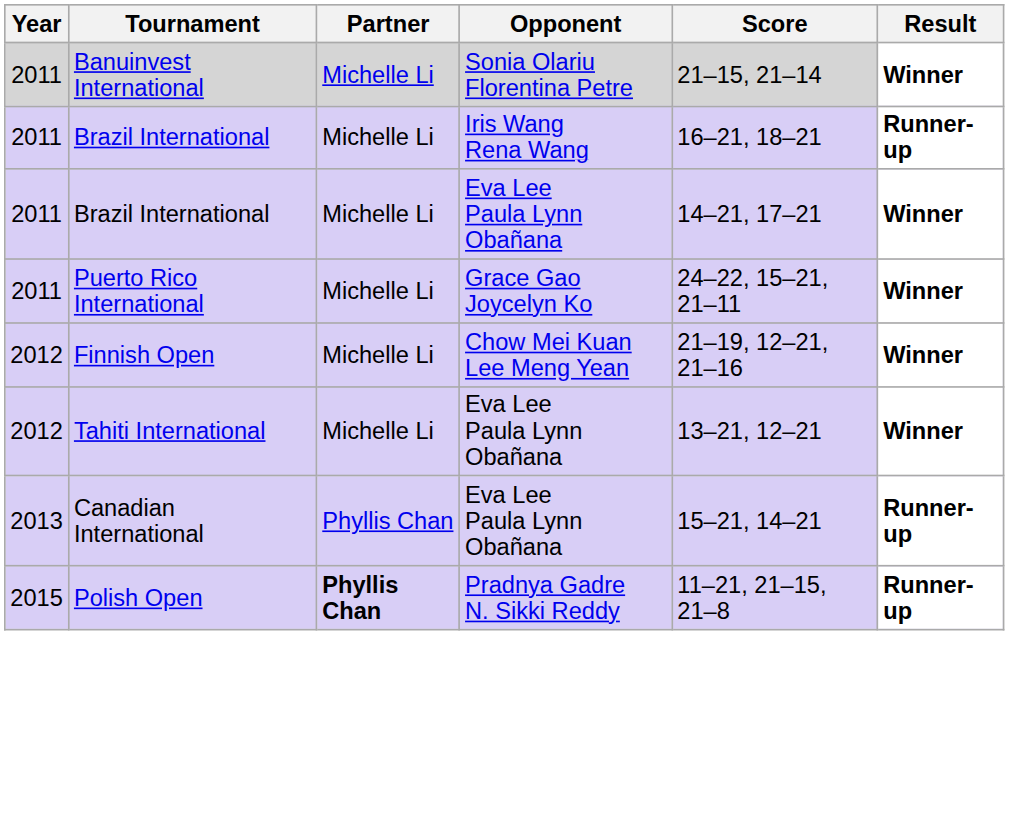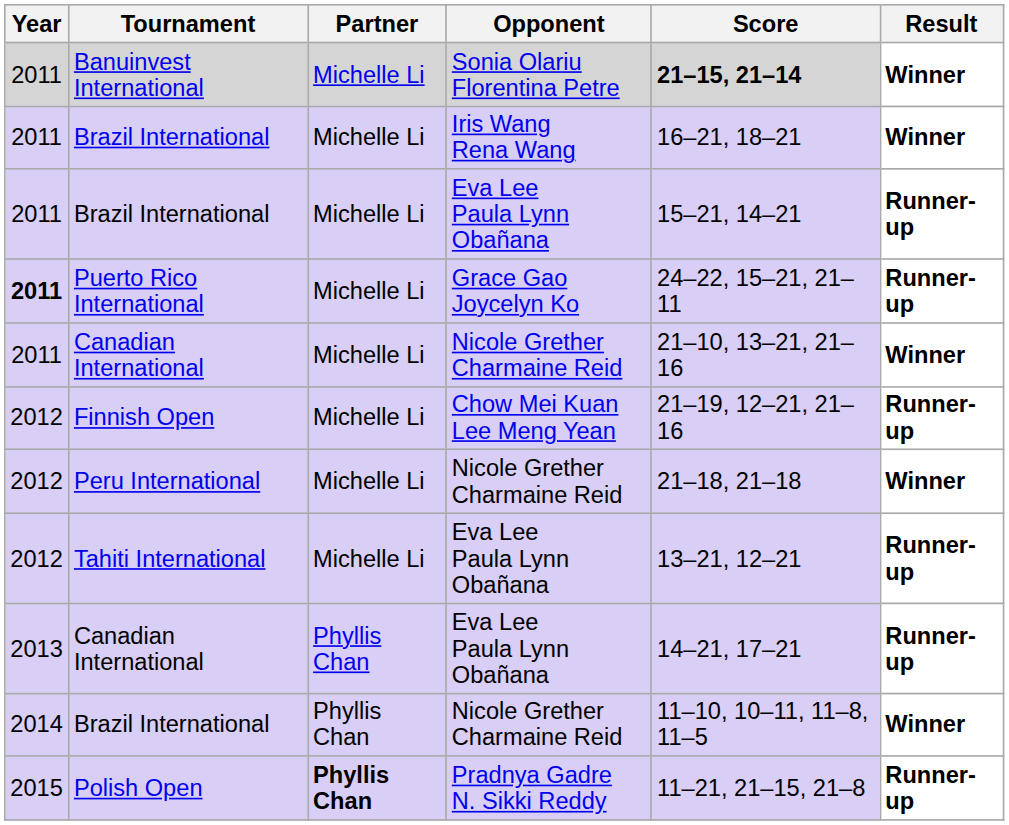Banuinvest International | Score: normal -> bold
Brazil International / Iris Wang Rena Wang | Result: Runner-up -> Winner
Brazil International / Eva Lee Paula Lynn Obañana | Score: 14–21, 17–21 -> 15–21, 14–21
Brazil International / Eva Lee Paula Lynn Obañana | Result: Winner -> Runner-up
Puerto Rico International | Year: normal -> bold
Puerto Rico International | Result: Winner -> Runner-up
+ row: 2011 | Canadian International | Michelle Li | Nicole Grether Charmaine Reid | 21–10, 13–21, 21–16 | Winner
Finnish Open | Result: Winner -> Runner-up
+ row: 2012 | Peru International | Michelle Li | Nicole Grether Charmaine Reid | 21–18, 21–18 | Winner
Tahiti International | Result: Winner -> Runner-up
Canadian International / Eva Lee Paula Lynn Obañana | Score: 15–21, 14–21 -> 14–21, 17–21
+ row: 2014 | Brazil International | Phyllis Chan | Nicole Grether Charmaine Reid | 11–10, 10–11, 11–8, 11–5 | Winner
